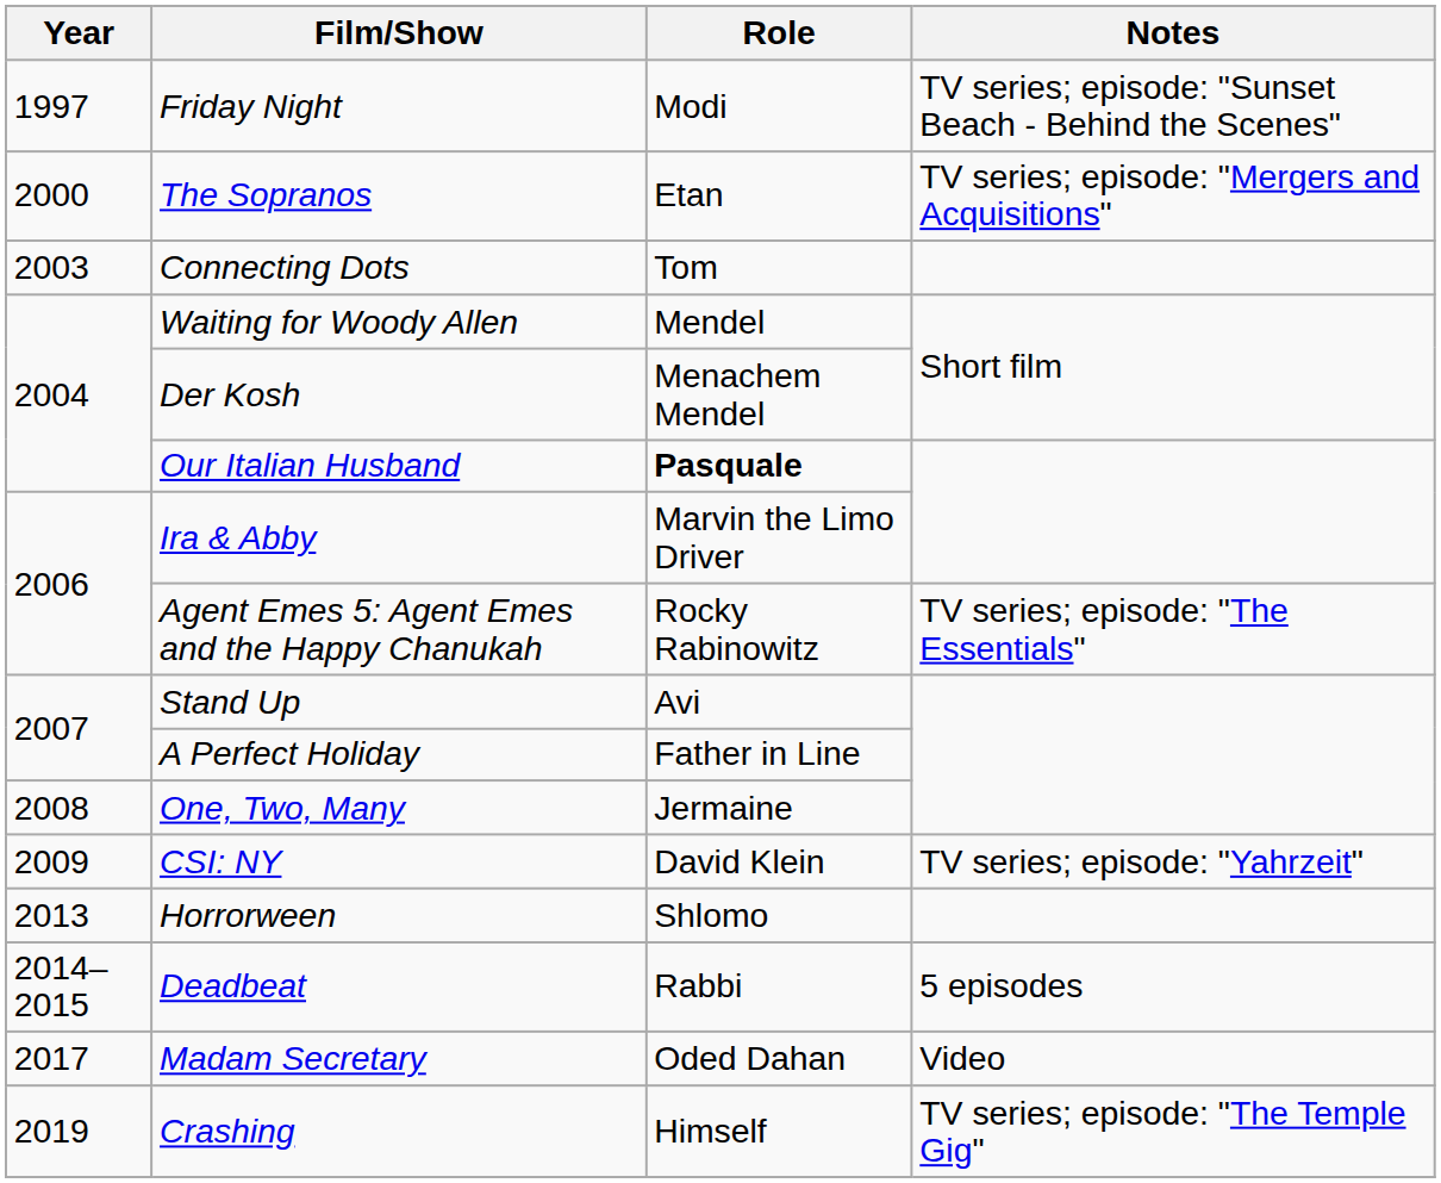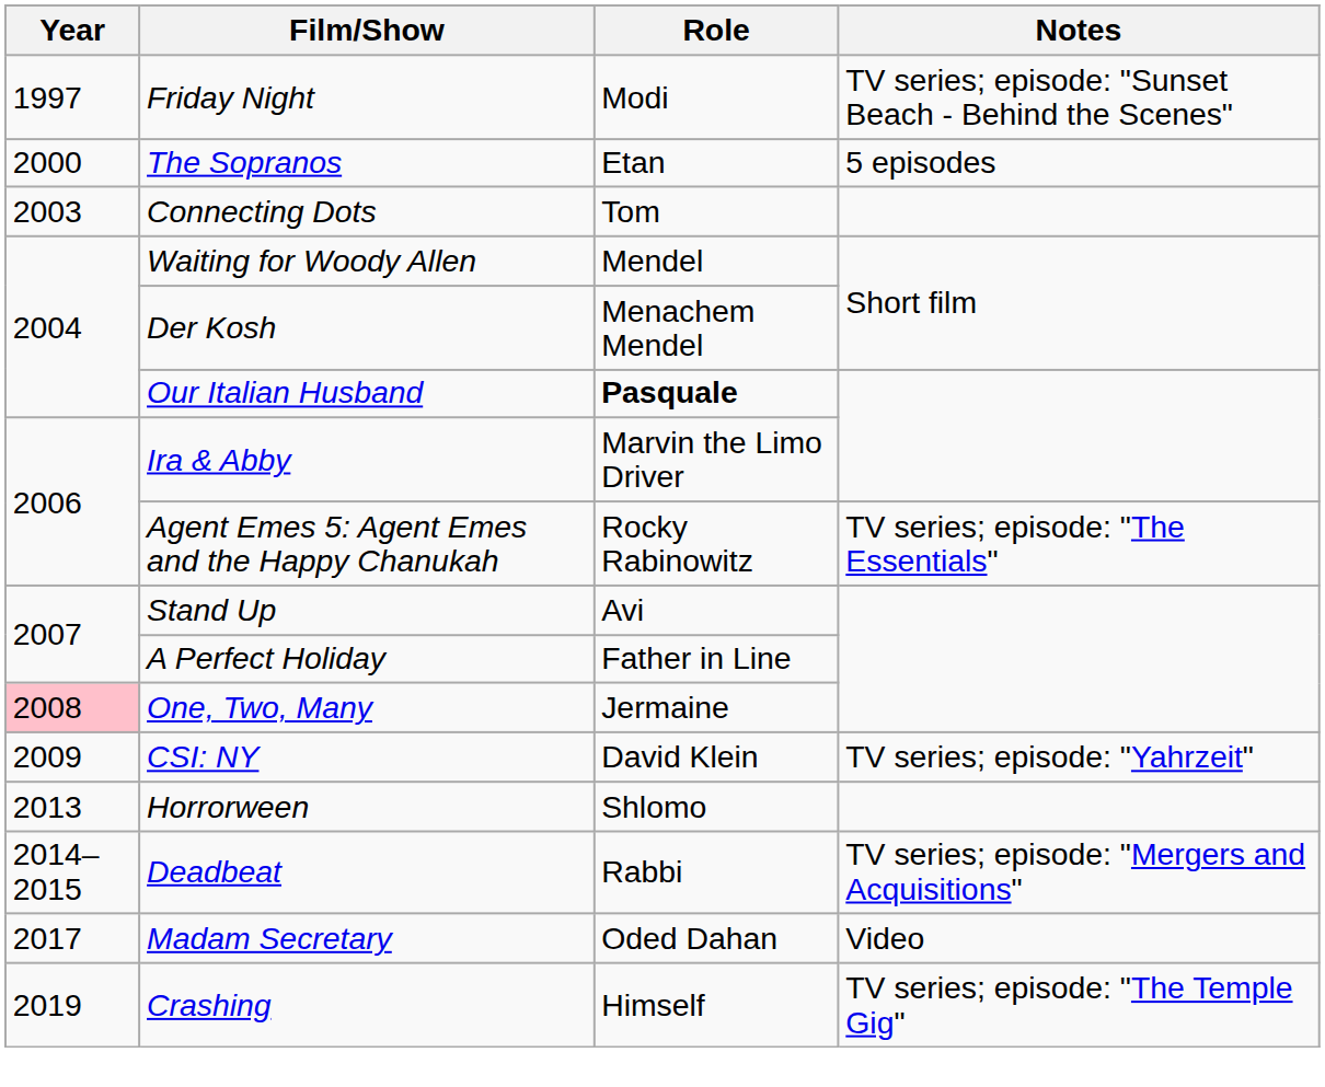The Sopranos | Notes: TV series; episode: "Mergers and Acquisitions" -> 5 episodes
One, Two, Many | Year: no background -> pink background
Deadbeat | Notes: 5 episodes -> TV series; episode: "Mergers and Acquisitions"
